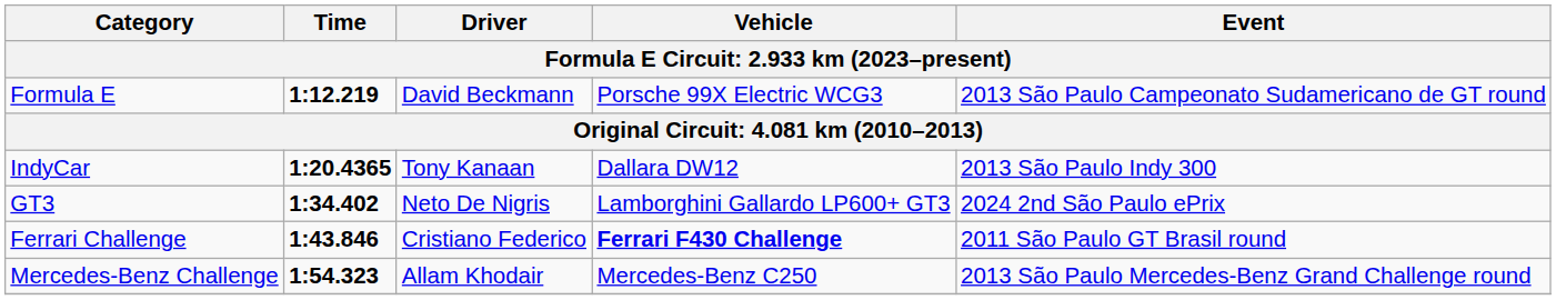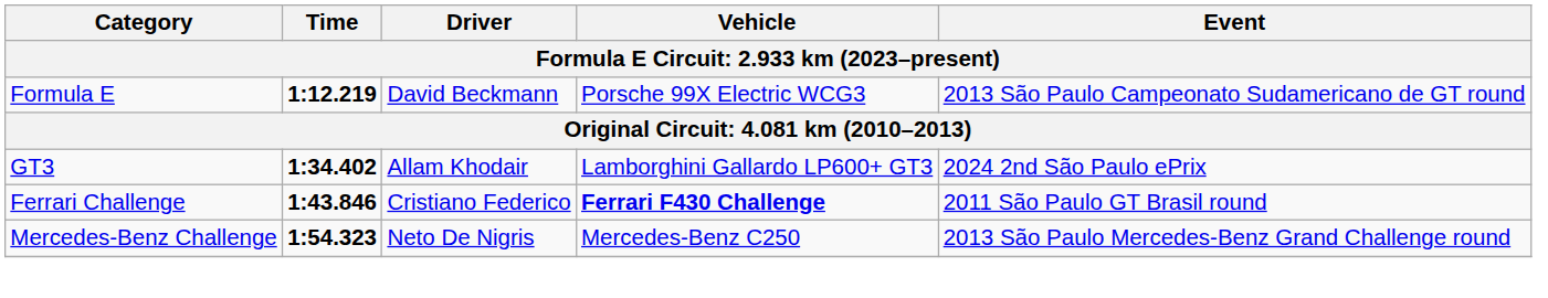- row: IndyCar | 1:20.4365 | Tony Kanaan | Dallara DW12 | 2013 São Paulo Indy 300
GT3 | Driver: Neto De Nigris -> Allam Khodair
Mercedes-Benz Challenge | Driver: Allam Khodair -> Neto De Nigris
